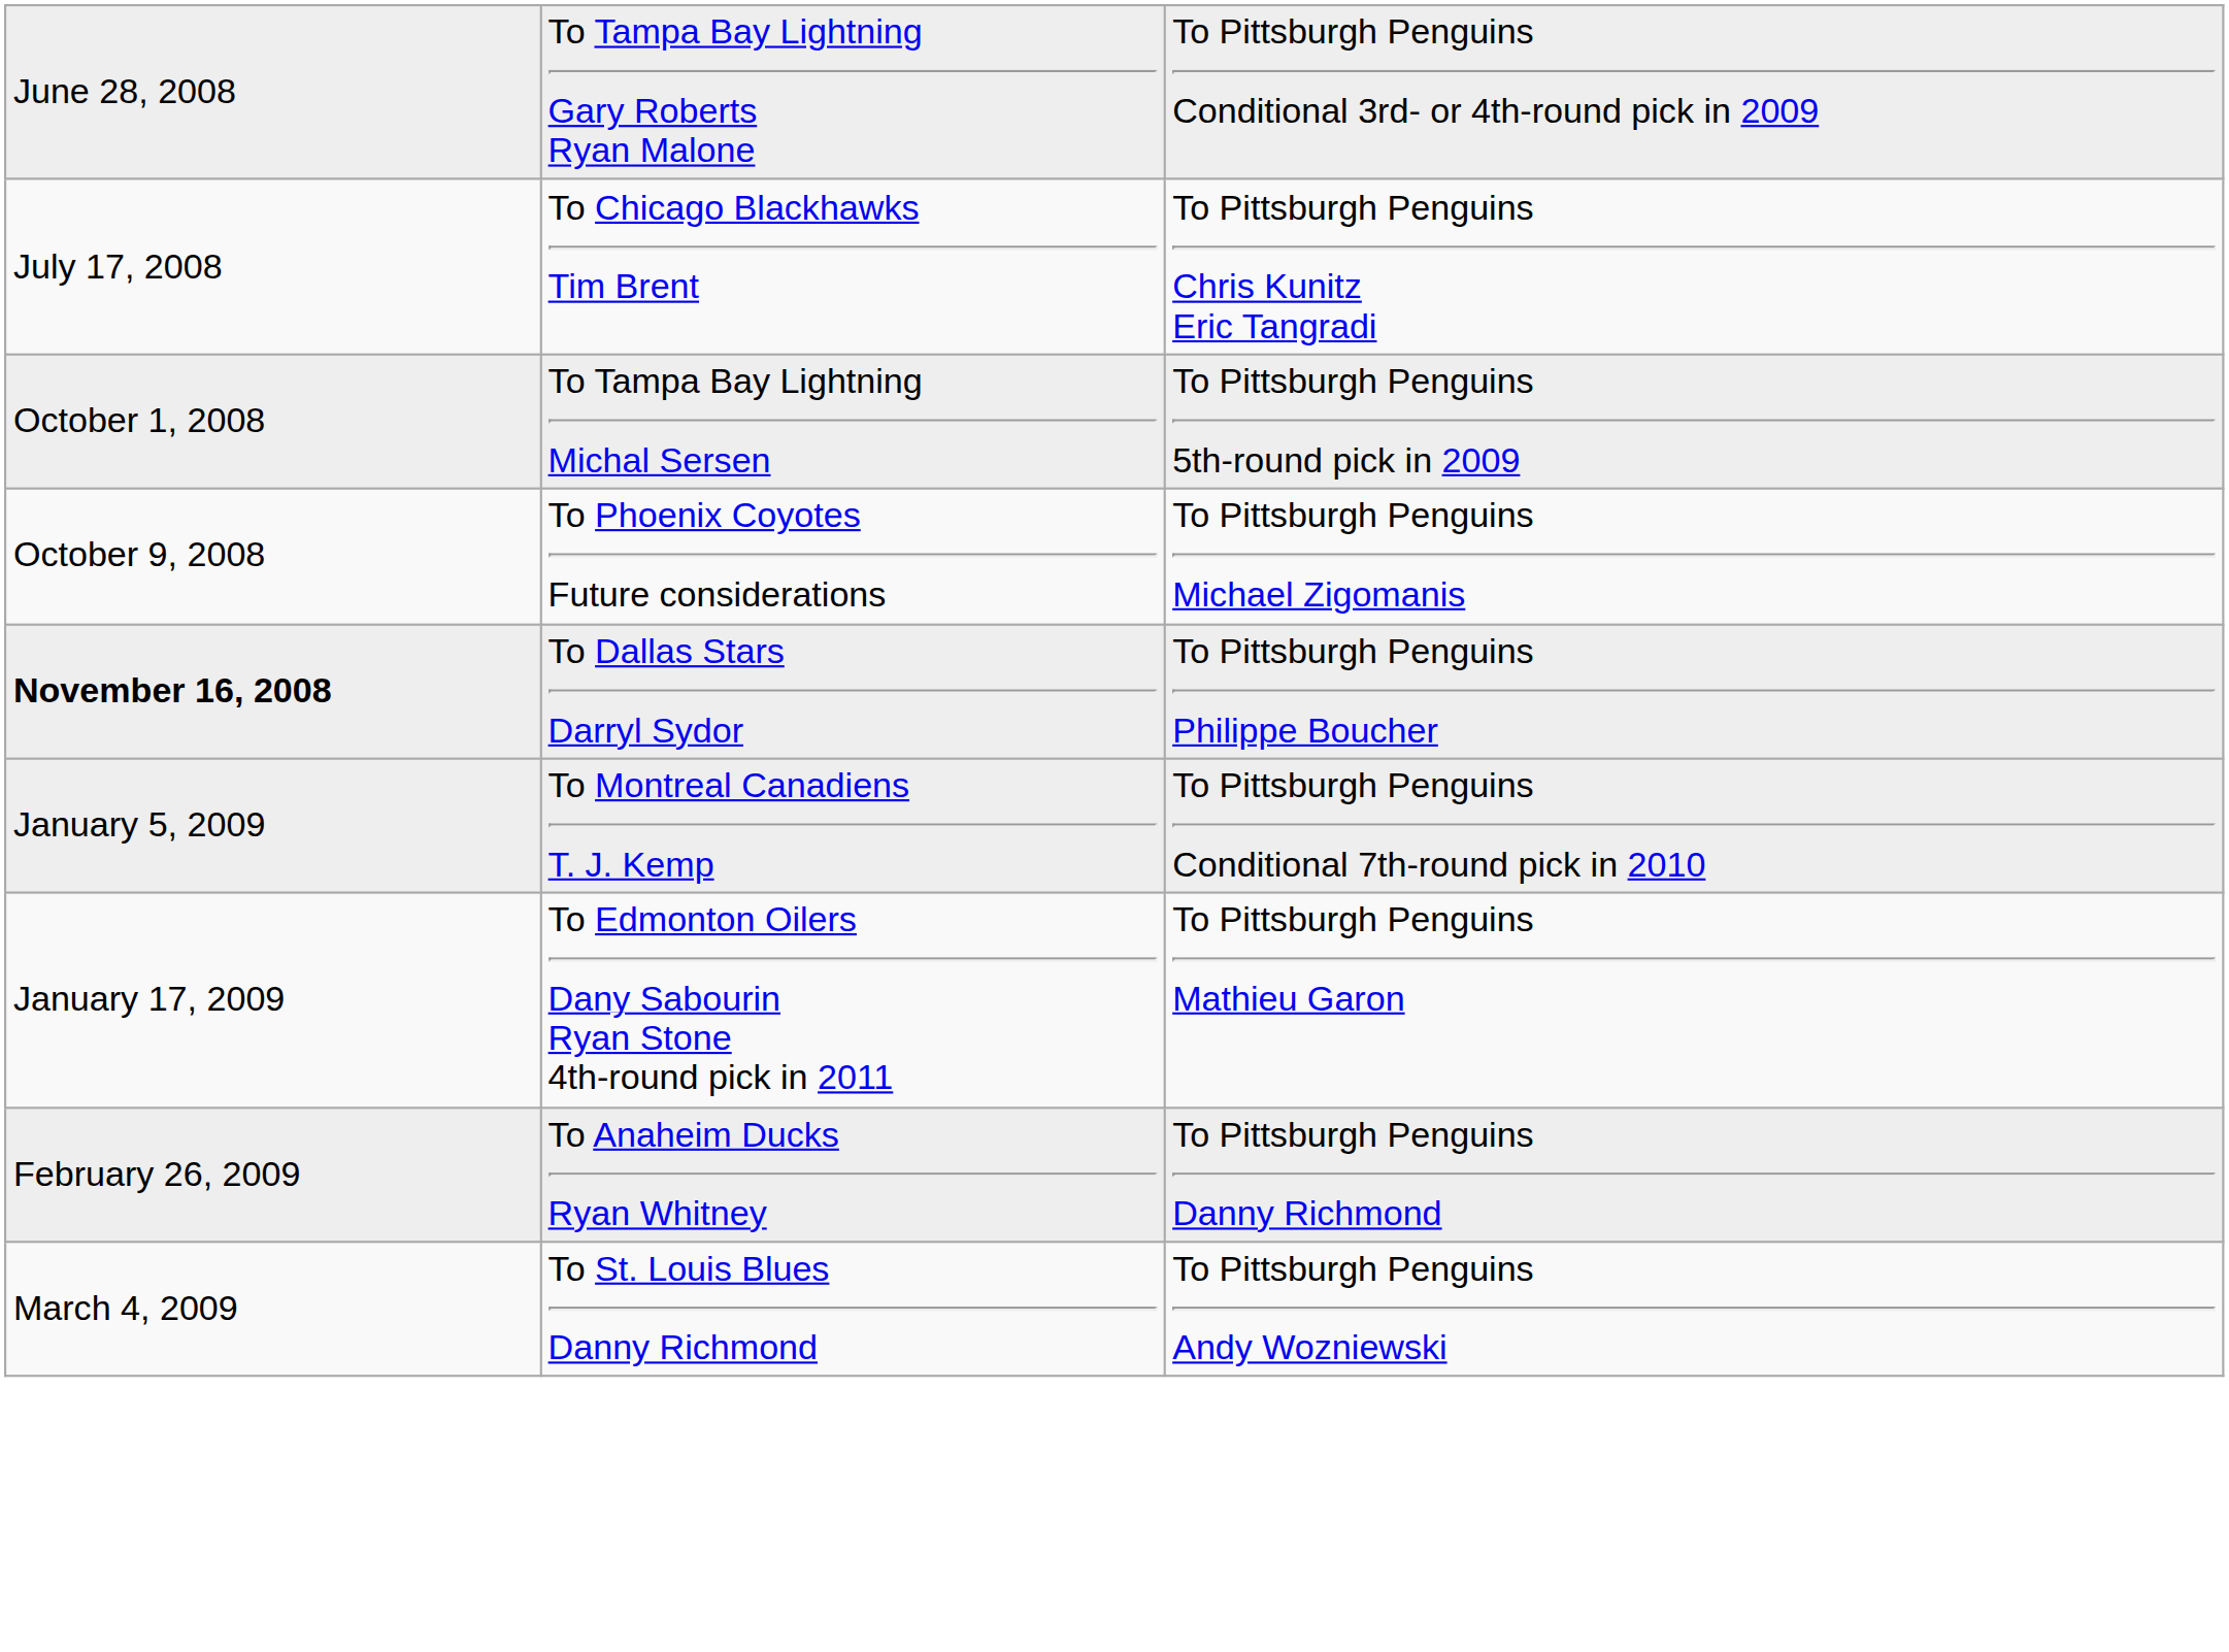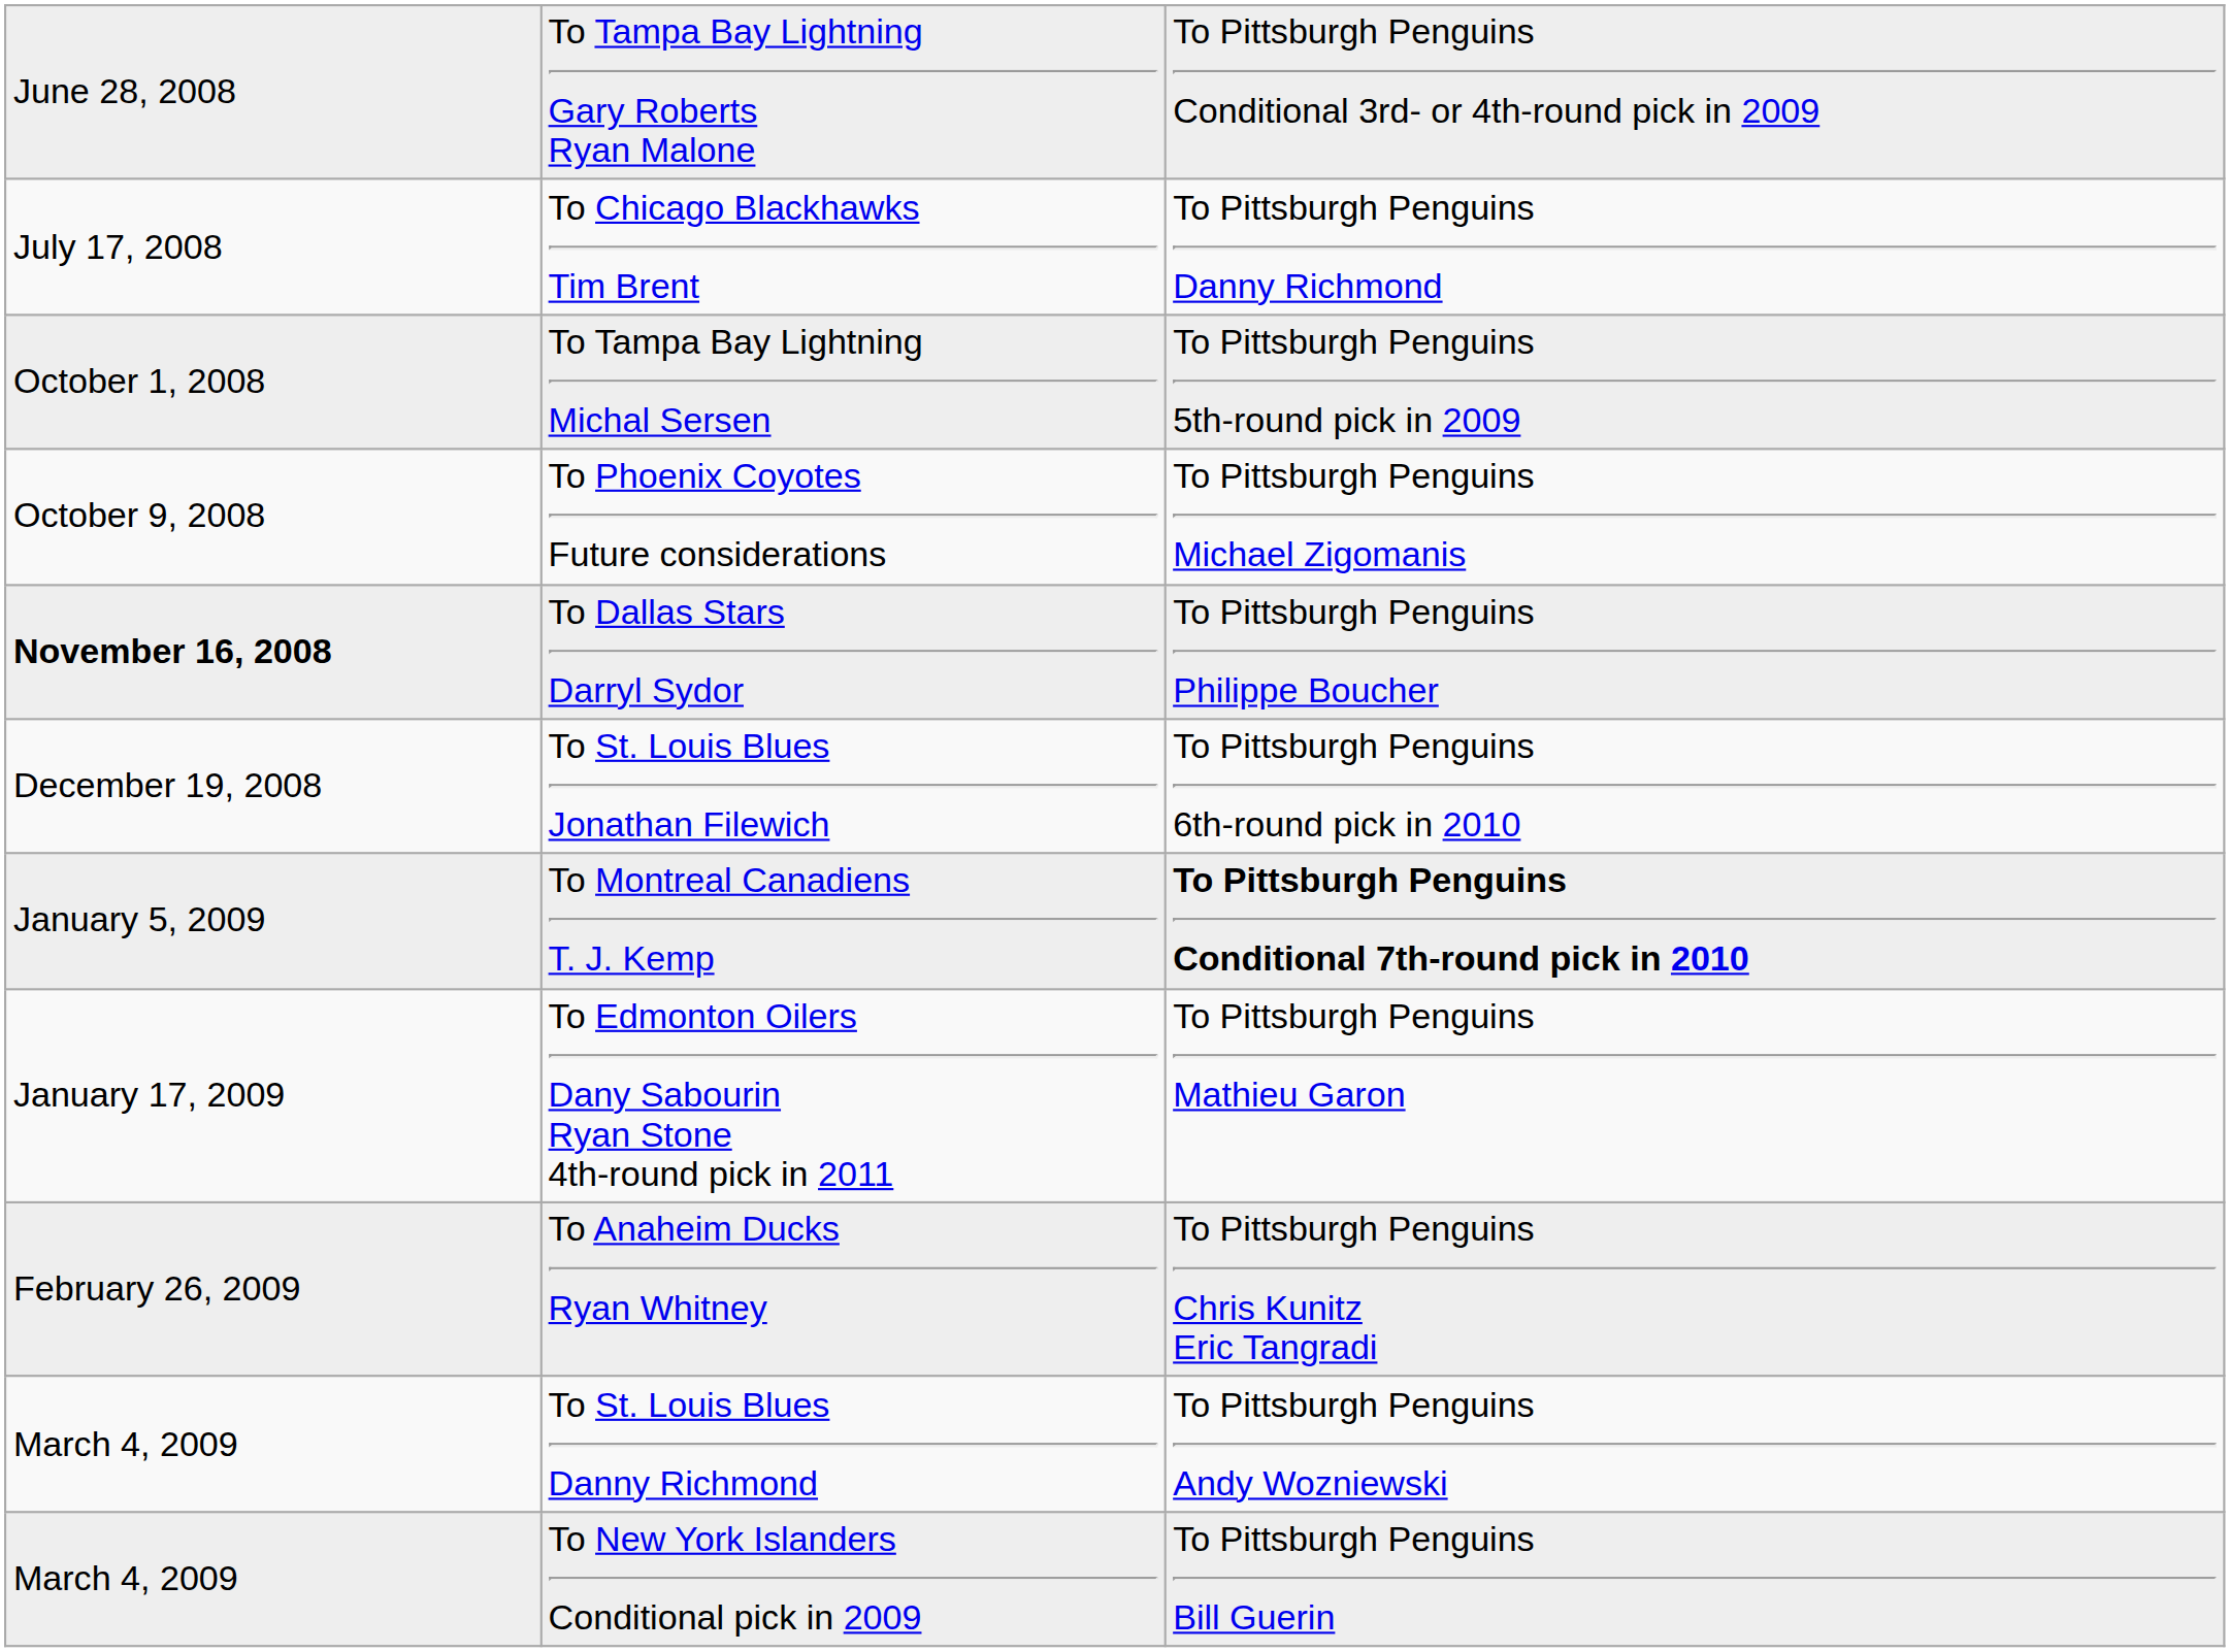To Chicago Blackhawks Tim Brent | column 3: To Pittsburgh Penguins Chris Kunitz Eric Tangradi -> To Pittsburgh Penguins Danny Richmond
+ row: December 19, 2008 | To St. Louis Blues Jonathan Filewich | To Pittsburgh Penguins 6th-round pick in 2010
To Montreal Canadiens T. J. Kemp | column 3: normal -> bold
To Anaheim Ducks Ryan Whitney | column 3: To Pittsburgh Penguins Danny Richmond -> To Pittsburgh Penguins Chris Kunitz Eric Tangradi
+ row: March 4, 2009 | To New York Islanders Conditional pick in 2009 | To Pittsburgh Penguins Bill Guerin
